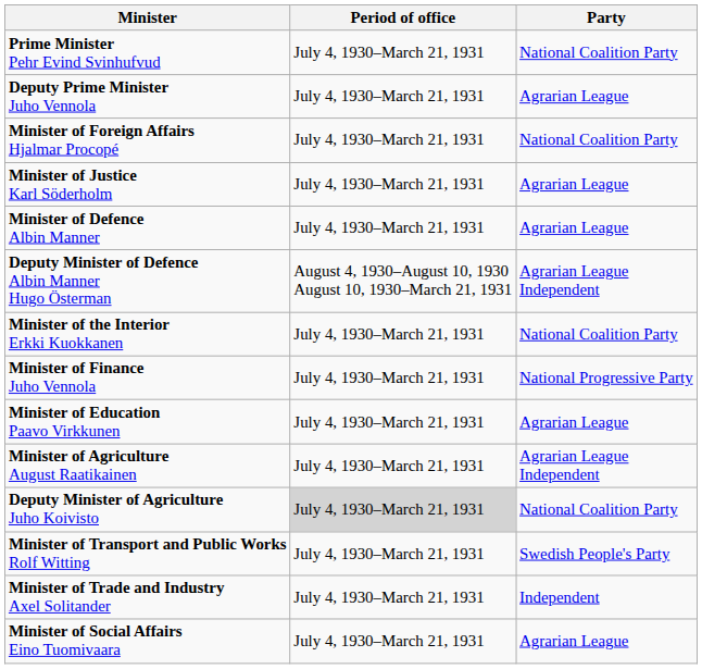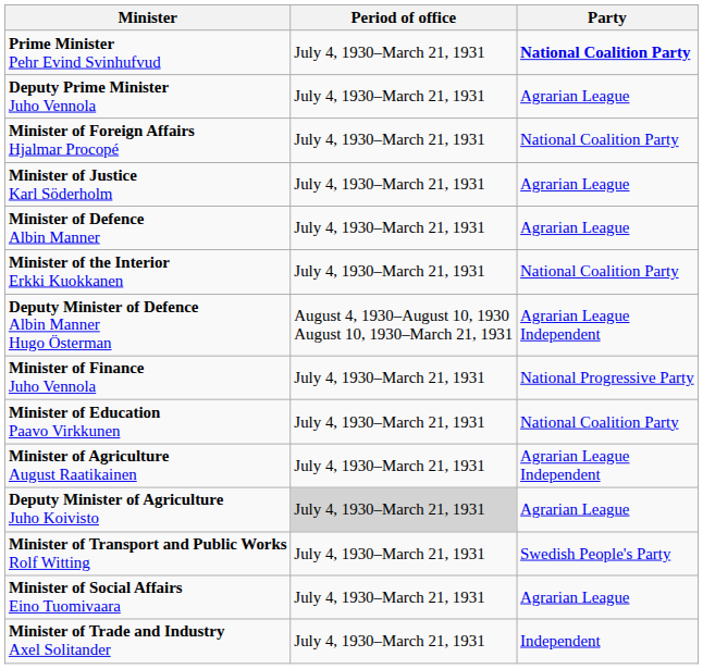Prime Minister Pehr Evind Svinhufvud | Party: normal -> bold
rows swapped: Deputy Minister of Defence Albin Manner Hugo Österman <-> Minister of the Interior Erkki Kuokkanen
Minister of Education Paavo Virkkunen | Party: Agrarian League -> National Coalition Party
Deputy Minister of Agriculture Juho Koivisto | Party: National Coalition Party -> Agrarian League
rows swapped: Minister of Trade and Industry Axel Solitander <-> Minister of Social Affairs Eino Tuomivaara
